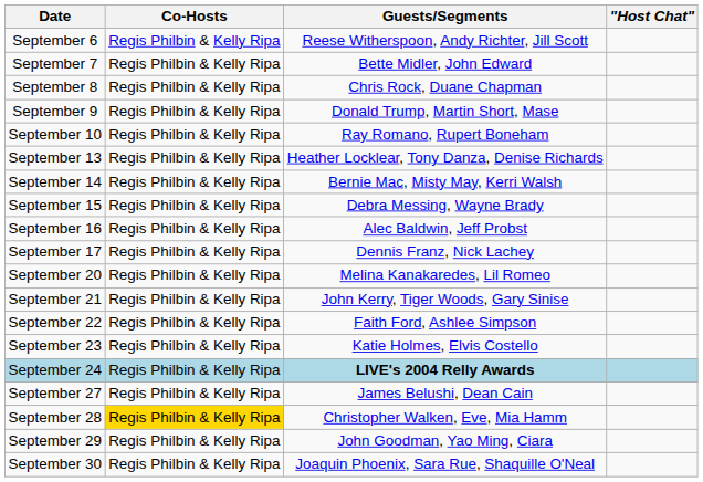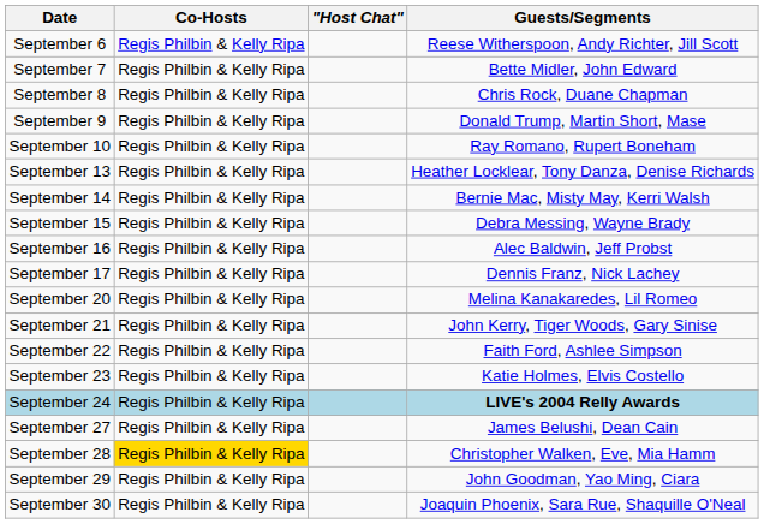columns swapped: "Host Chat" <-> Guests/Segments
